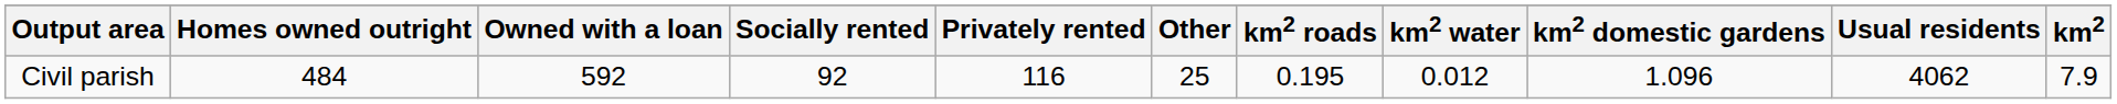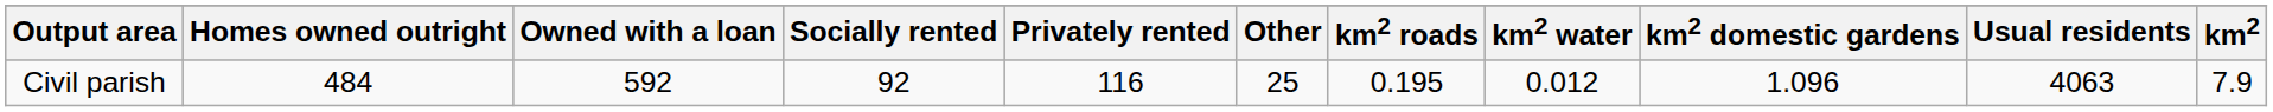Civil parish | Usual residents: 4062 -> 4063
